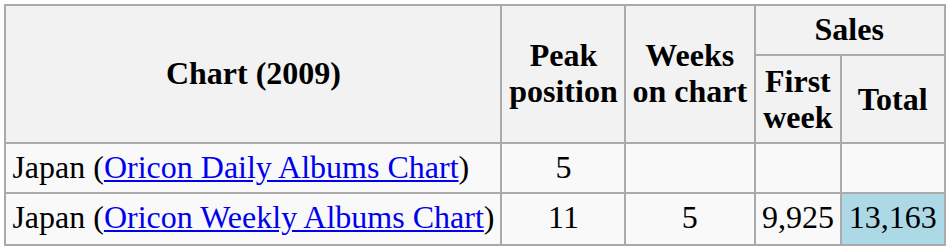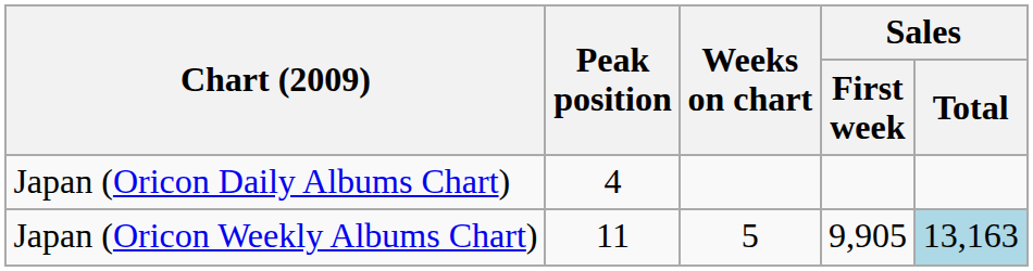Japan (Oricon Daily Albums Chart) | Peak position: 5 -> 4
Japan (Oricon Weekly Albums Chart) | Sales / First week: 9,925 -> 9,905
